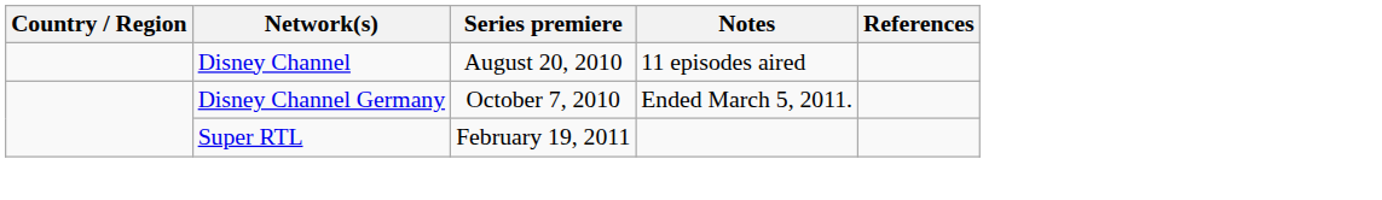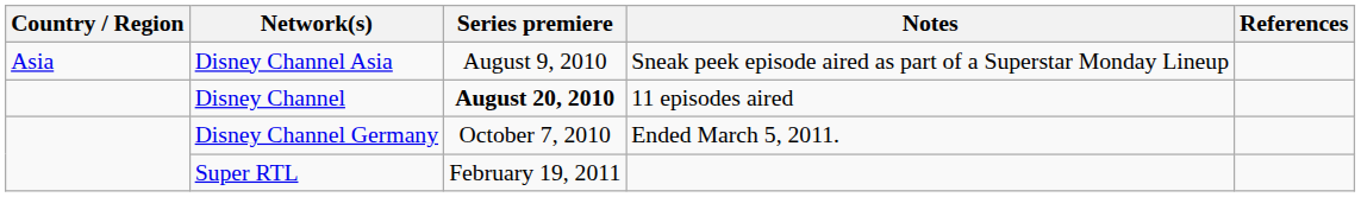+ row: Asia | Disney Channel Asia | August 9, 2010 | Sneak peek episode aired as part of a Superstar Monday Lineup
Disney Channel | Series premiere: normal -> bold
